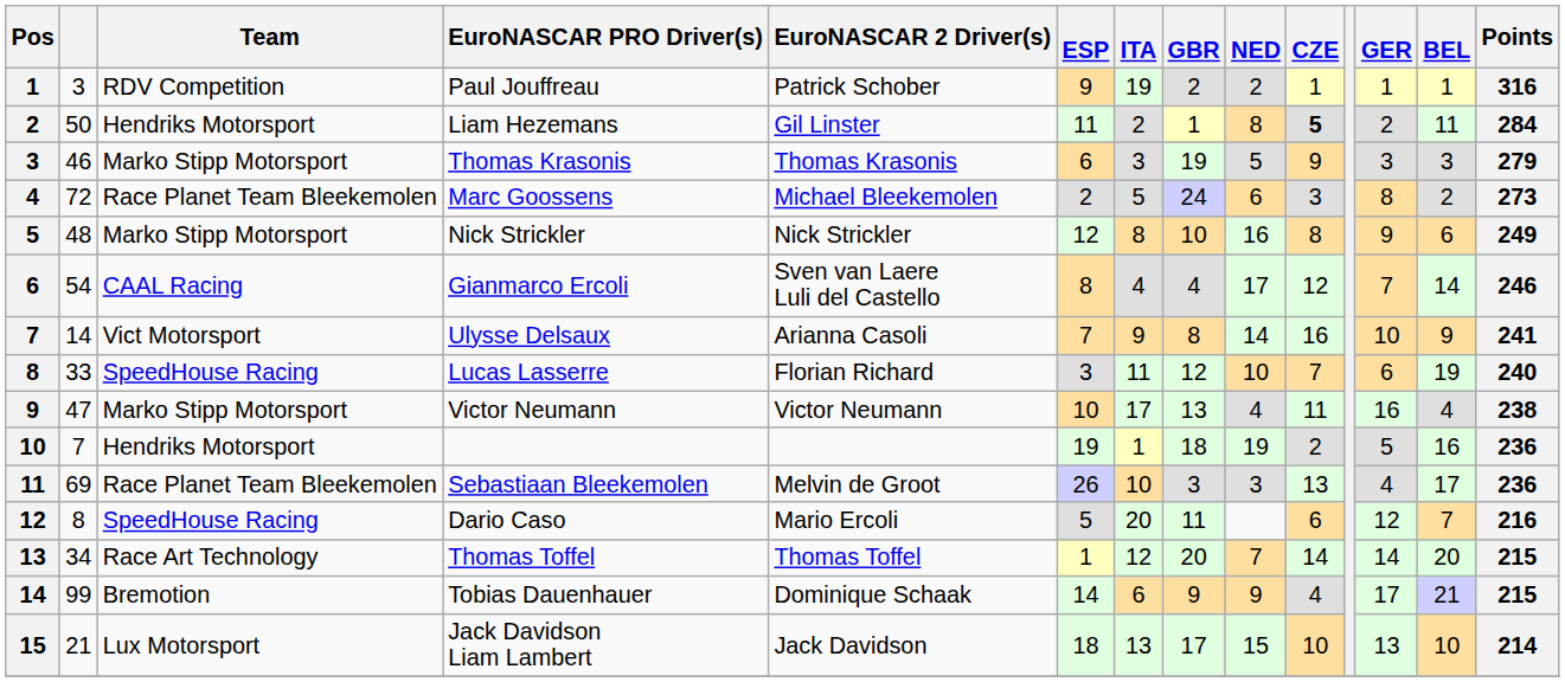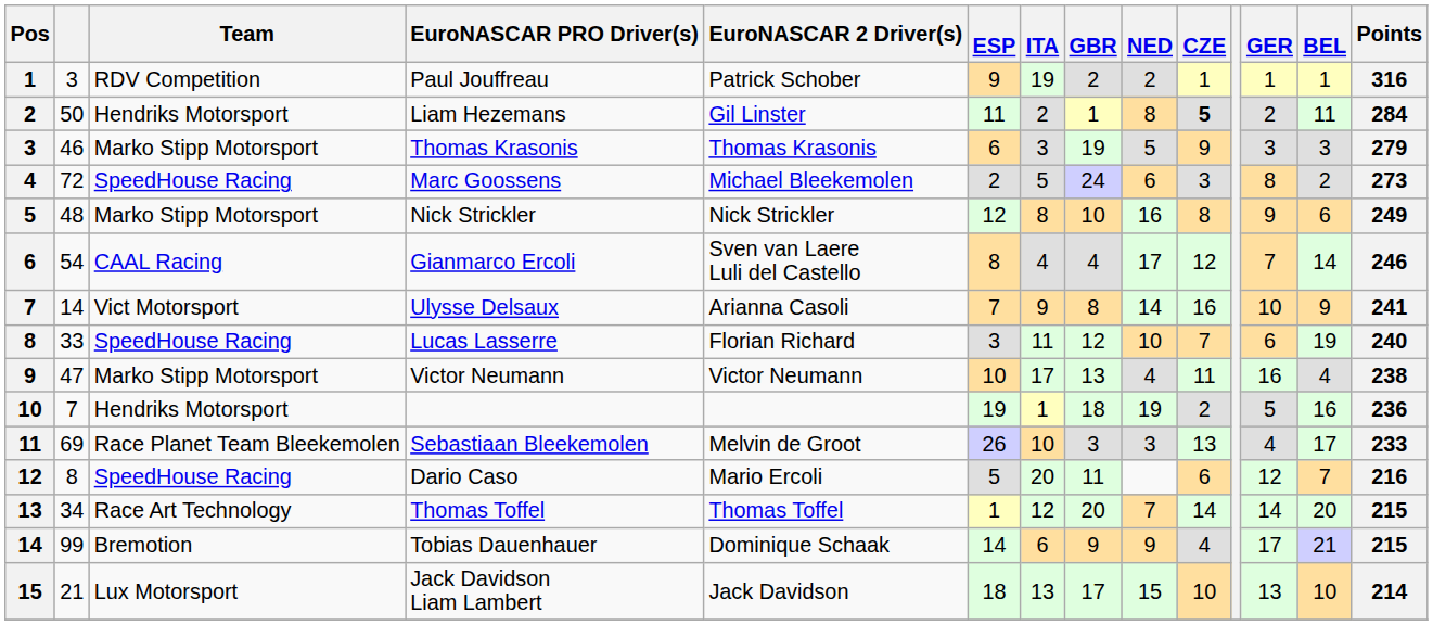Marc Goossens | Team: Race Planet Team Bleekemolen -> SpeedHouse Racing
Sebastiaan Bleekemolen | Points: 236 -> 233
